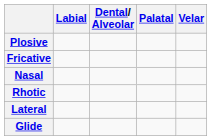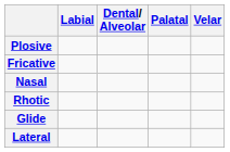rows swapped: Lateral <-> Glide
